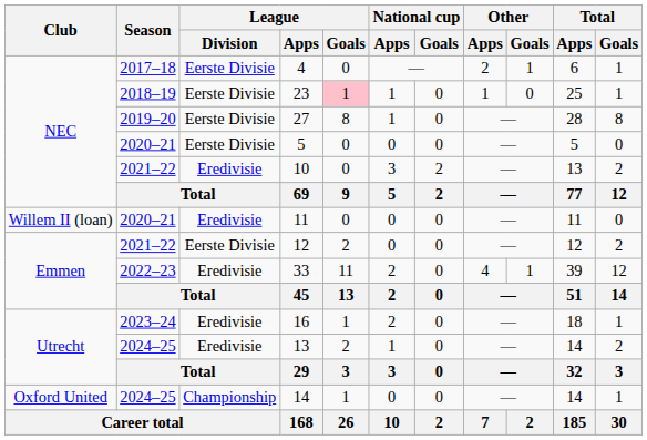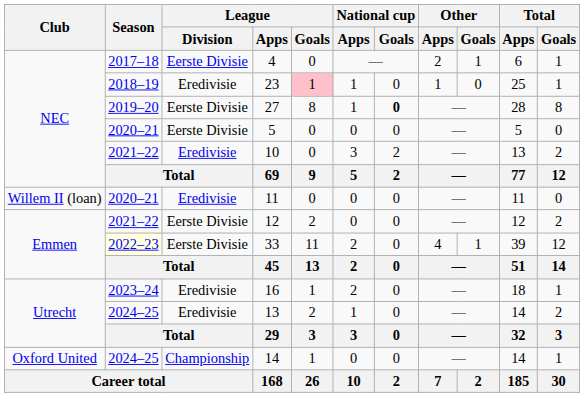23 | League / Division: Eerste Divisie -> Eredivisie
27 | National cup / Goals: normal -> bold
33 | Season: no background -> lightyellow background
33 | League / Division: Eredivisie -> Eerste Divisie
